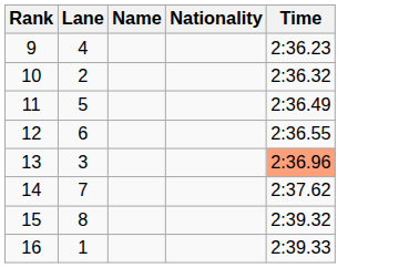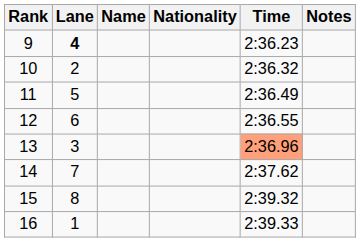+ column: Notes
9 | Lane: normal -> bold
